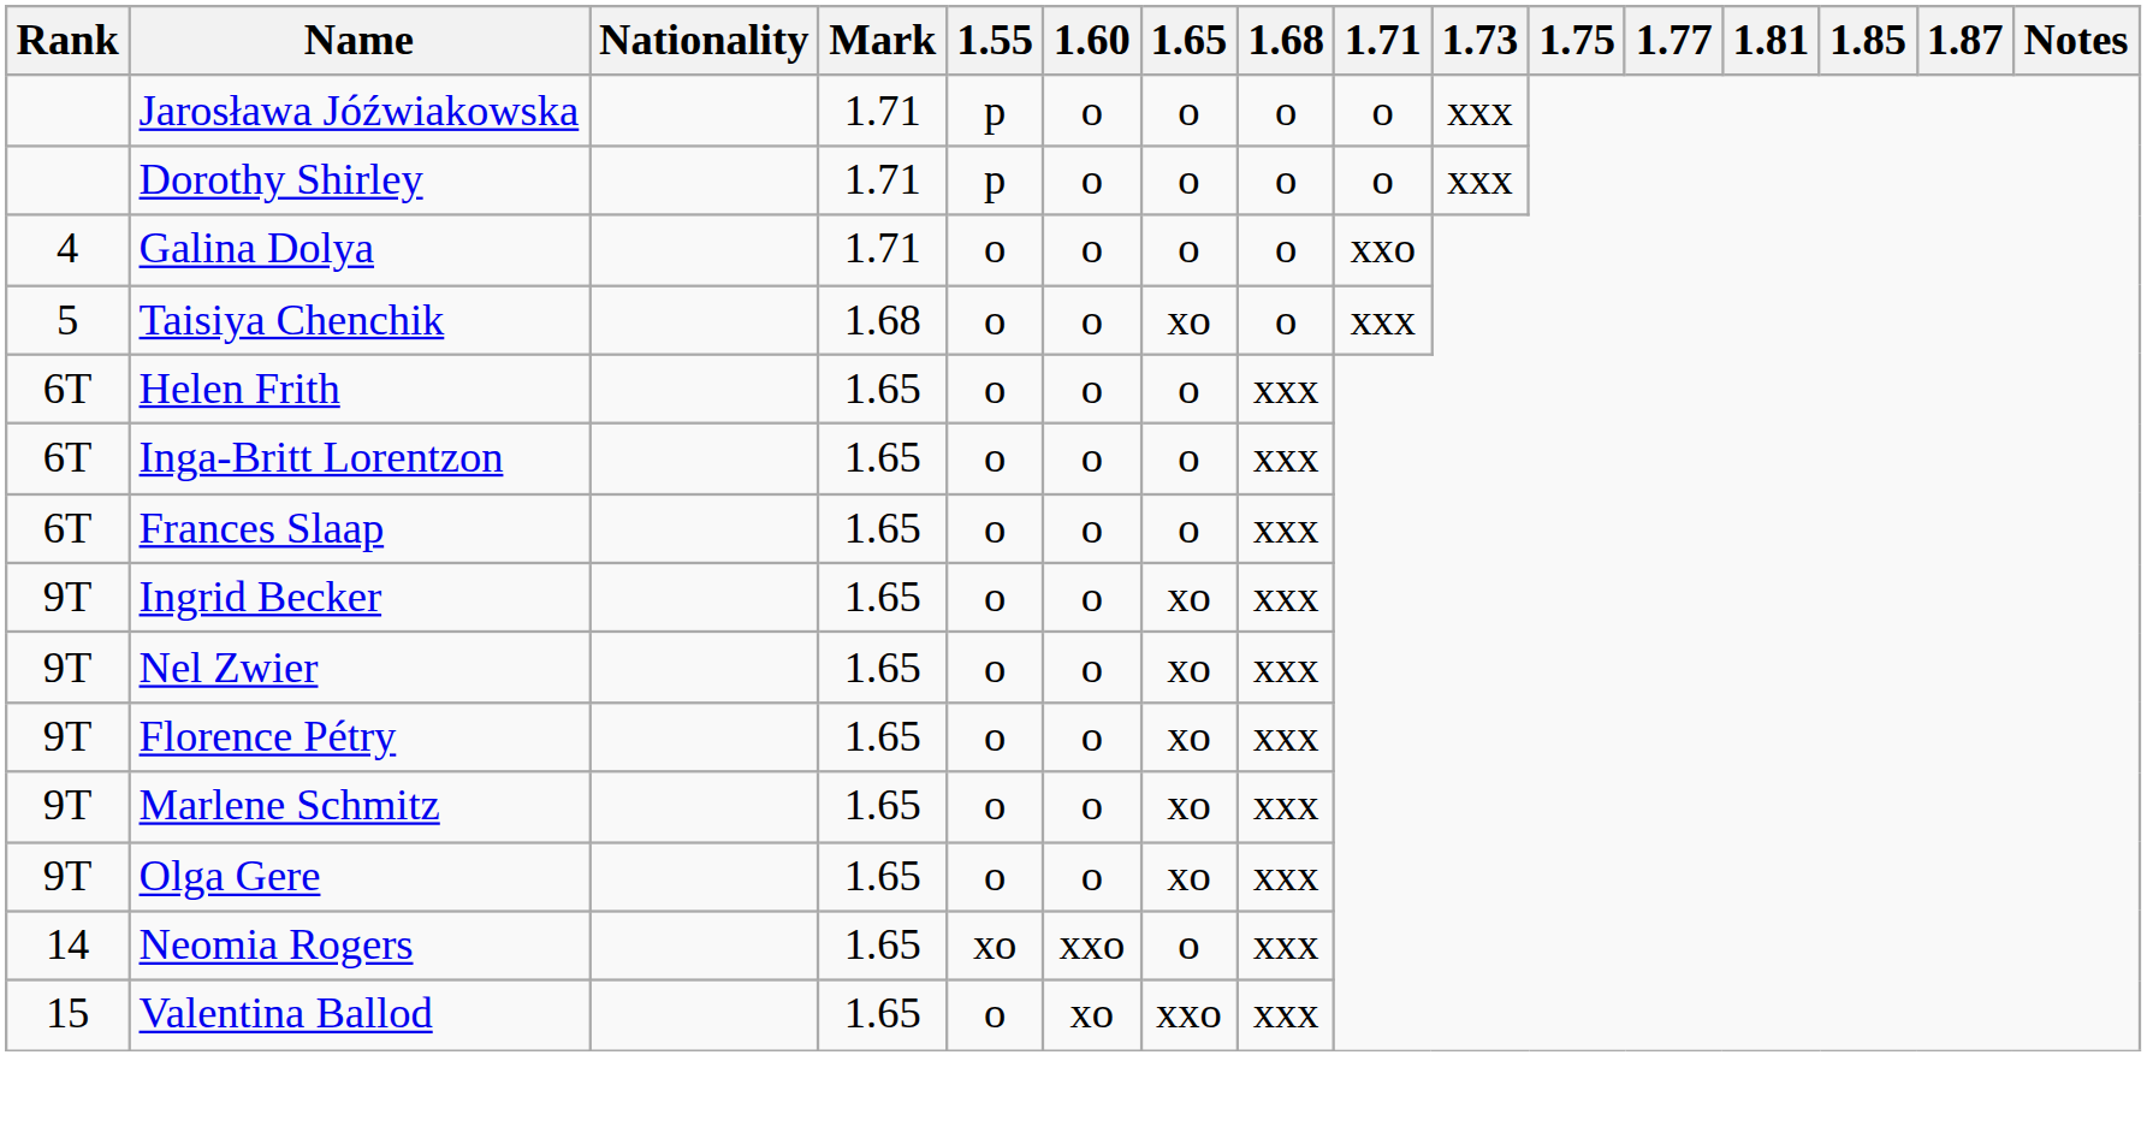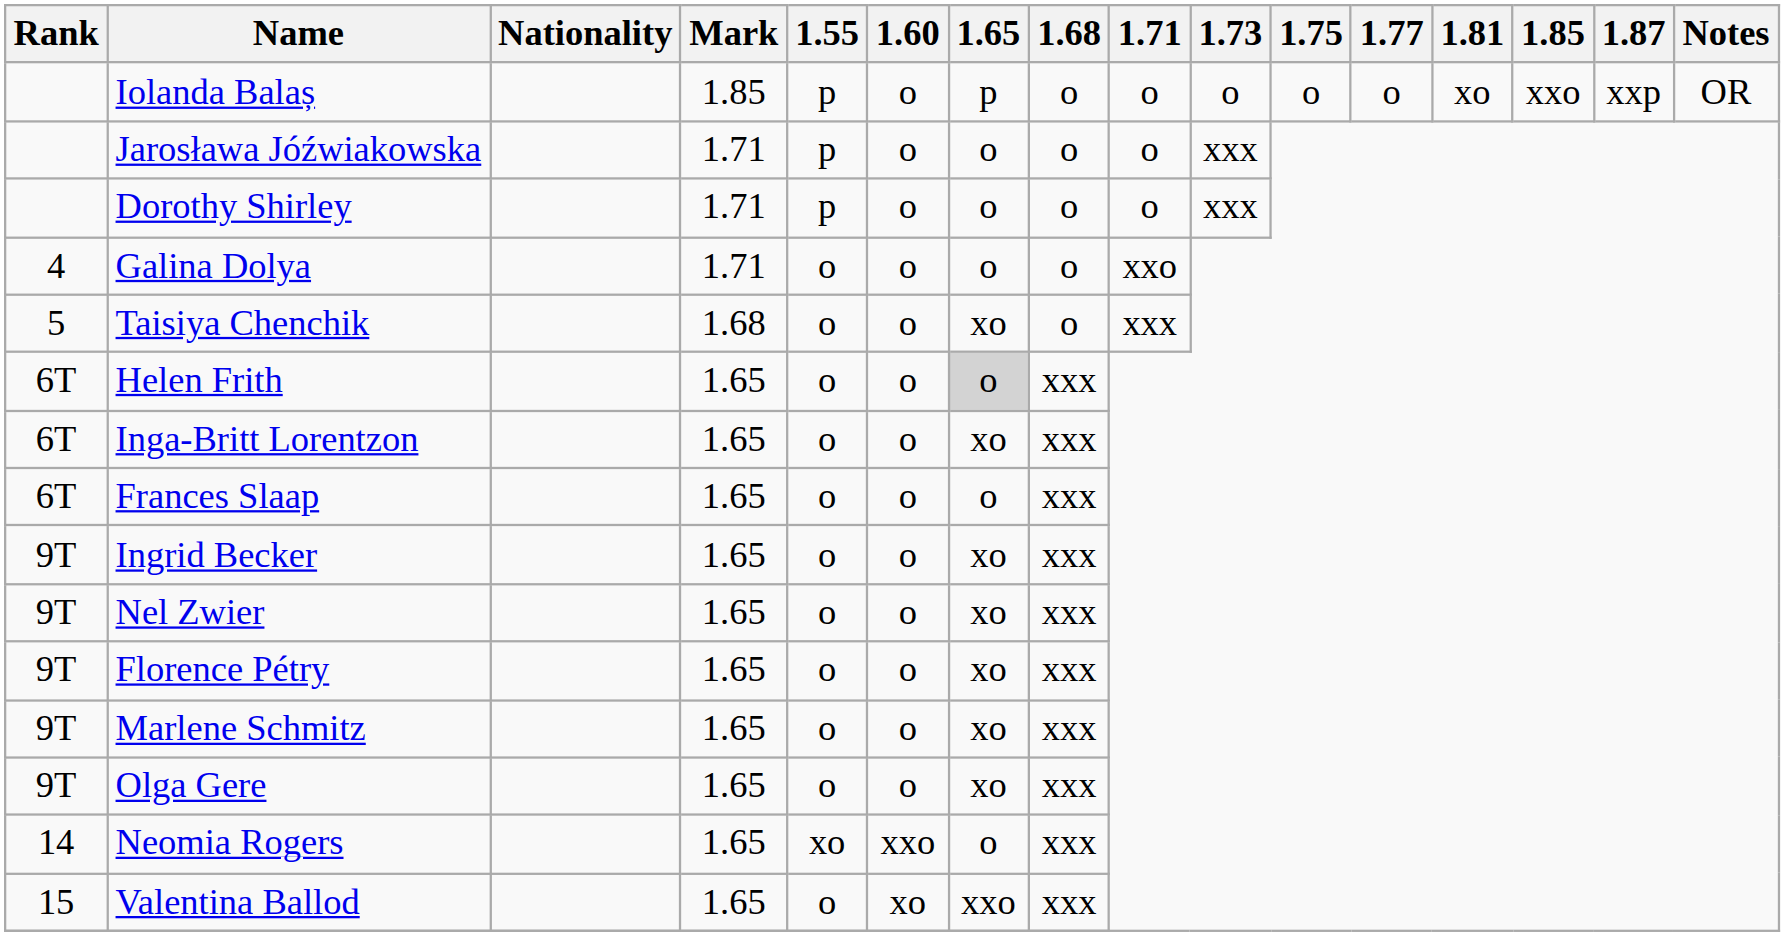+ row: Iolanda Balaș | 1.85 | p | o | p | o | o | o | o | o | xo | xxo | xxp | OR
Helen Frith | 1.65: no background -> lightgrey background
Inga-Britt Lorentzon | 1.65: o -> xo
